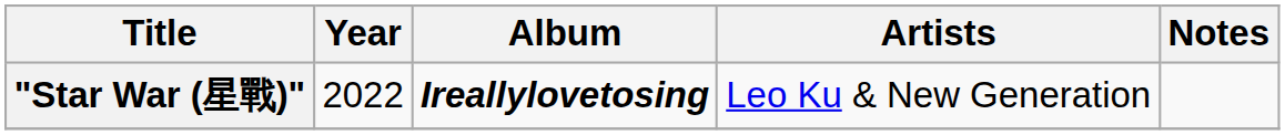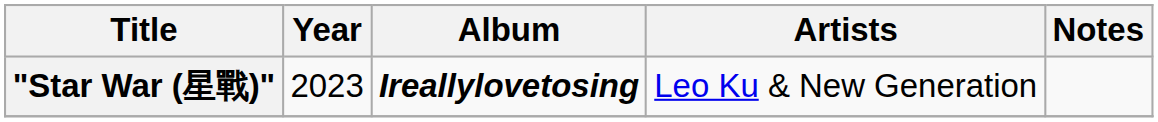"Star War (星戰)" | Year: 2022 -> 2023
